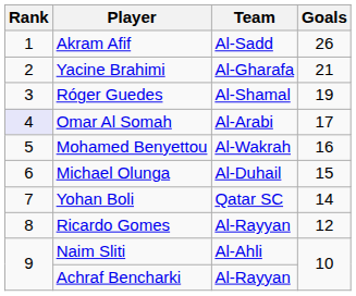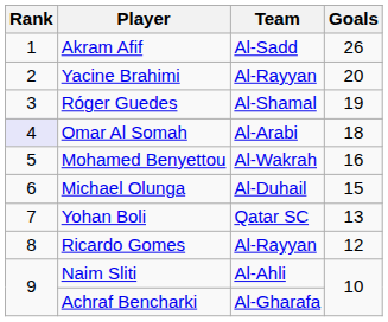Yacine Brahimi | Team: Al-Gharafa -> Al-Rayyan
Yacine Brahimi | Goals: 21 -> 20
Omar Al Somah | Goals: 17 -> 18
Yohan Boli | Goals: 14 -> 13
Achraf Bencharki | Team: Al-Rayyan -> Al-Gharafa
